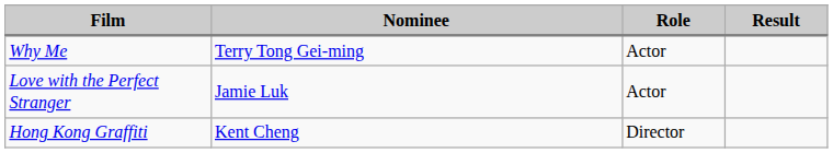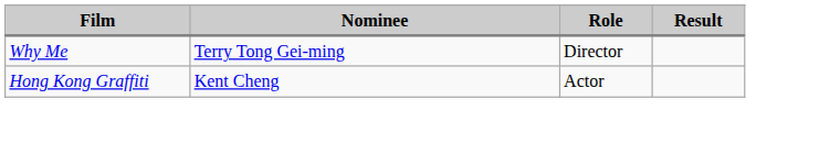Why Me | Role: Actor -> Director
- row: Love with the Perfect Stranger | Jamie Luk | Actor
Hong Kong Graffiti | Role: Director -> Actor
